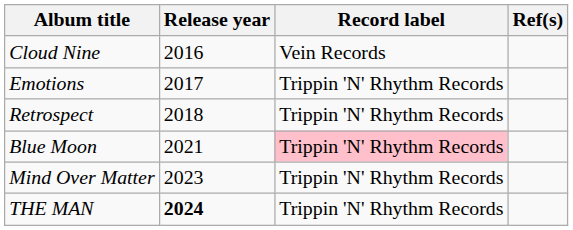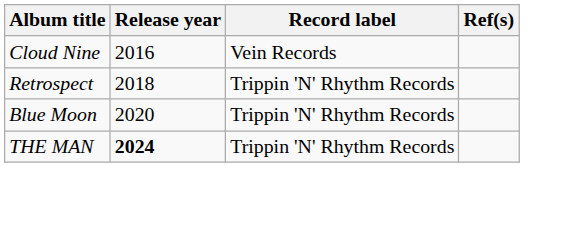- row: Emotions | 2017 | Trippin 'N' Rhythm Records
Blue Moon | Release year: 2021 -> 2020
Blue Moon | Record label: pink background -> no background
- row: Mind Over Matter | 2023 | Trippin 'N' Rhythm Records
